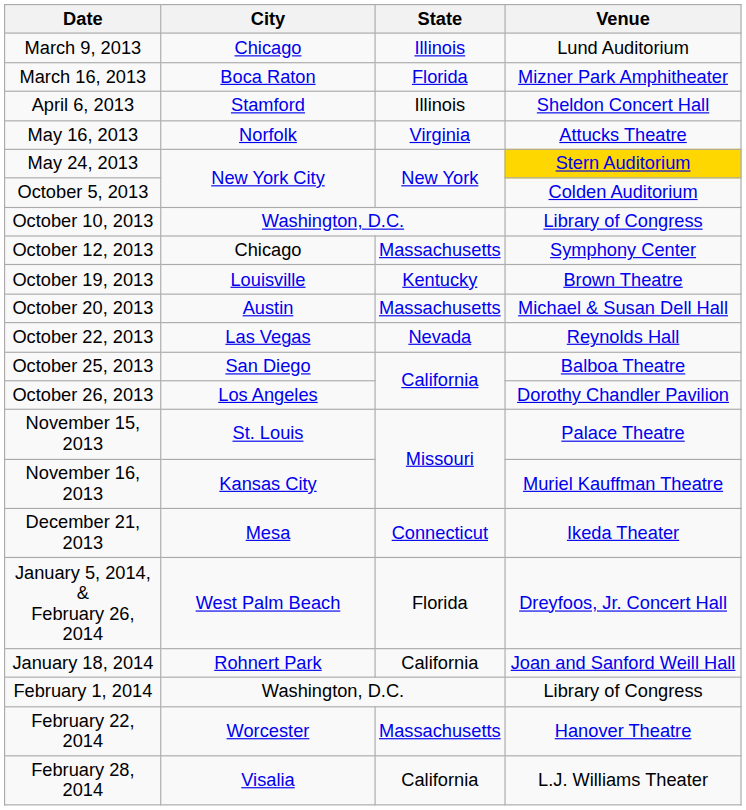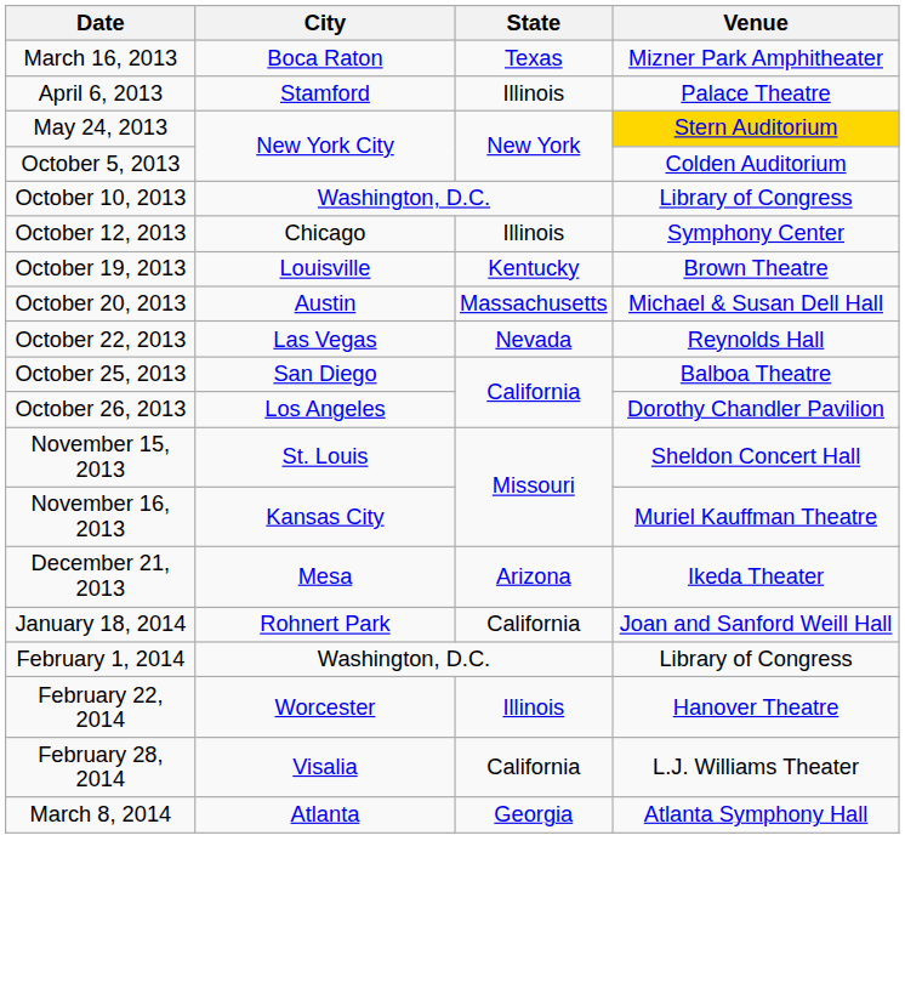- row: March 9, 2013 | Chicago | Illinois | Lund Auditorium
March 16, 2013 | State: Florida -> Texas
April 6, 2013 | Venue: Sheldon Concert Hall -> Palace Theatre
- row: May 16, 2013 | Norfolk | Virginia | Attucks Theatre
October 12, 2013 | State: Massachusetts -> Illinois
November 15, 2013 | Venue: Palace Theatre -> Sheldon Concert Hall
December 21, 2013 | State: Connecticut -> Arizona
- row: January 5, 2014, & February 26, 2014 | West Palm Beach | Florida | Dreyfoos, Jr. Concert Hall
February 22, 2014 | State: Massachusetts -> Illinois
+ row: March 8, 2014 | Atlanta | Georgia | Atlanta Symphony Hall
